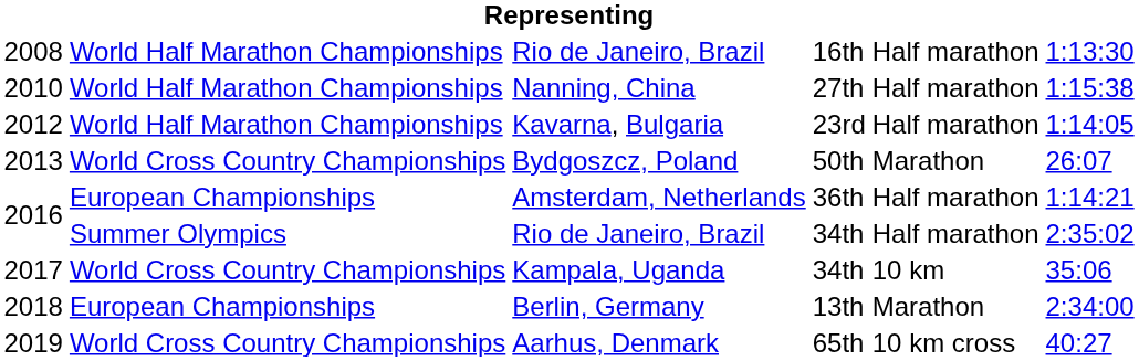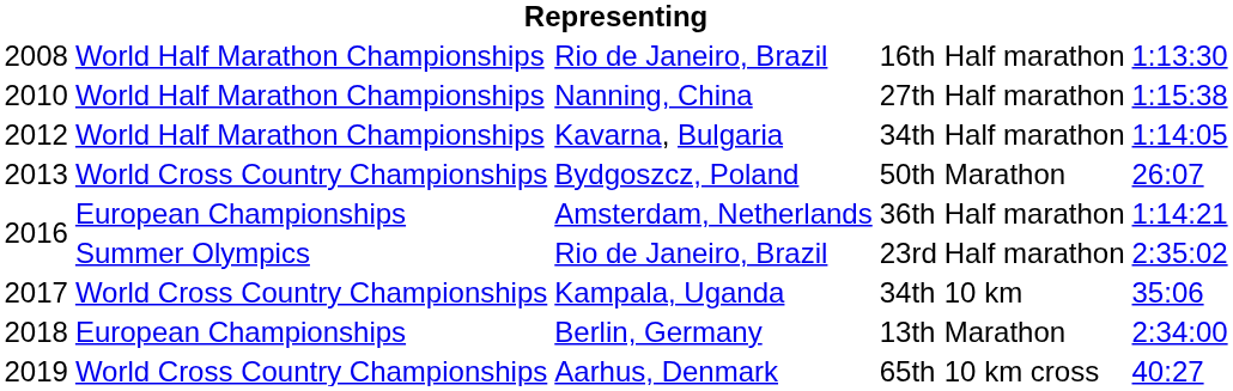2012 | column 4: 23rd -> 34th
2016 / Rio de Janeiro, Brazil | column 4: 34th -> 23rd
